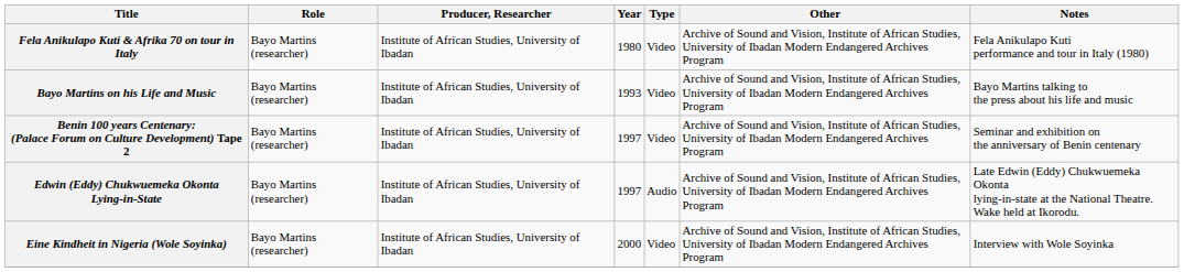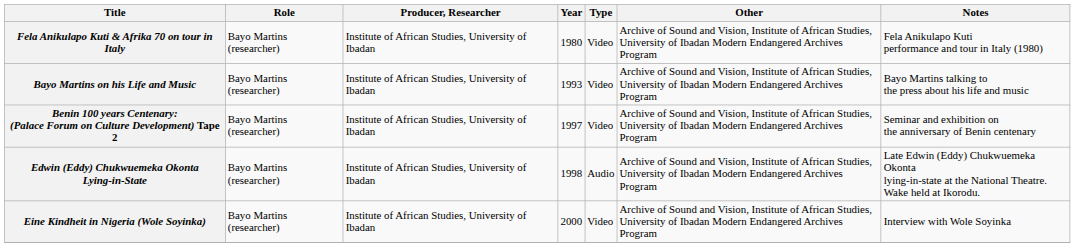Edwin (Eddy) Chukwuemeka Okonta Lying-in-State | Year: 1997 -> 1998
